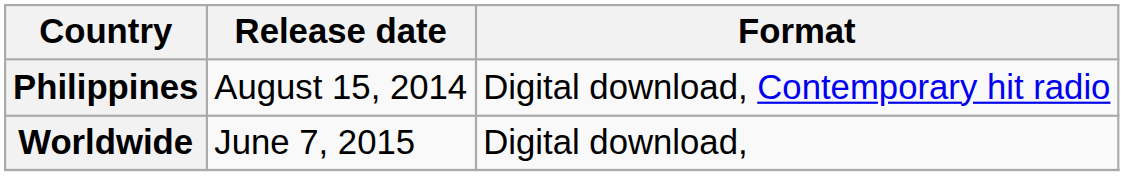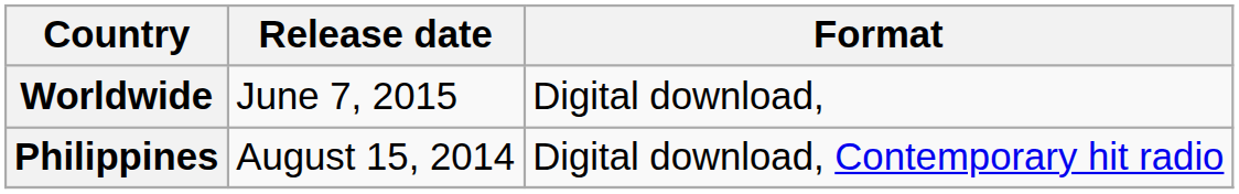rows swapped: Philippines <-> Worldwide
